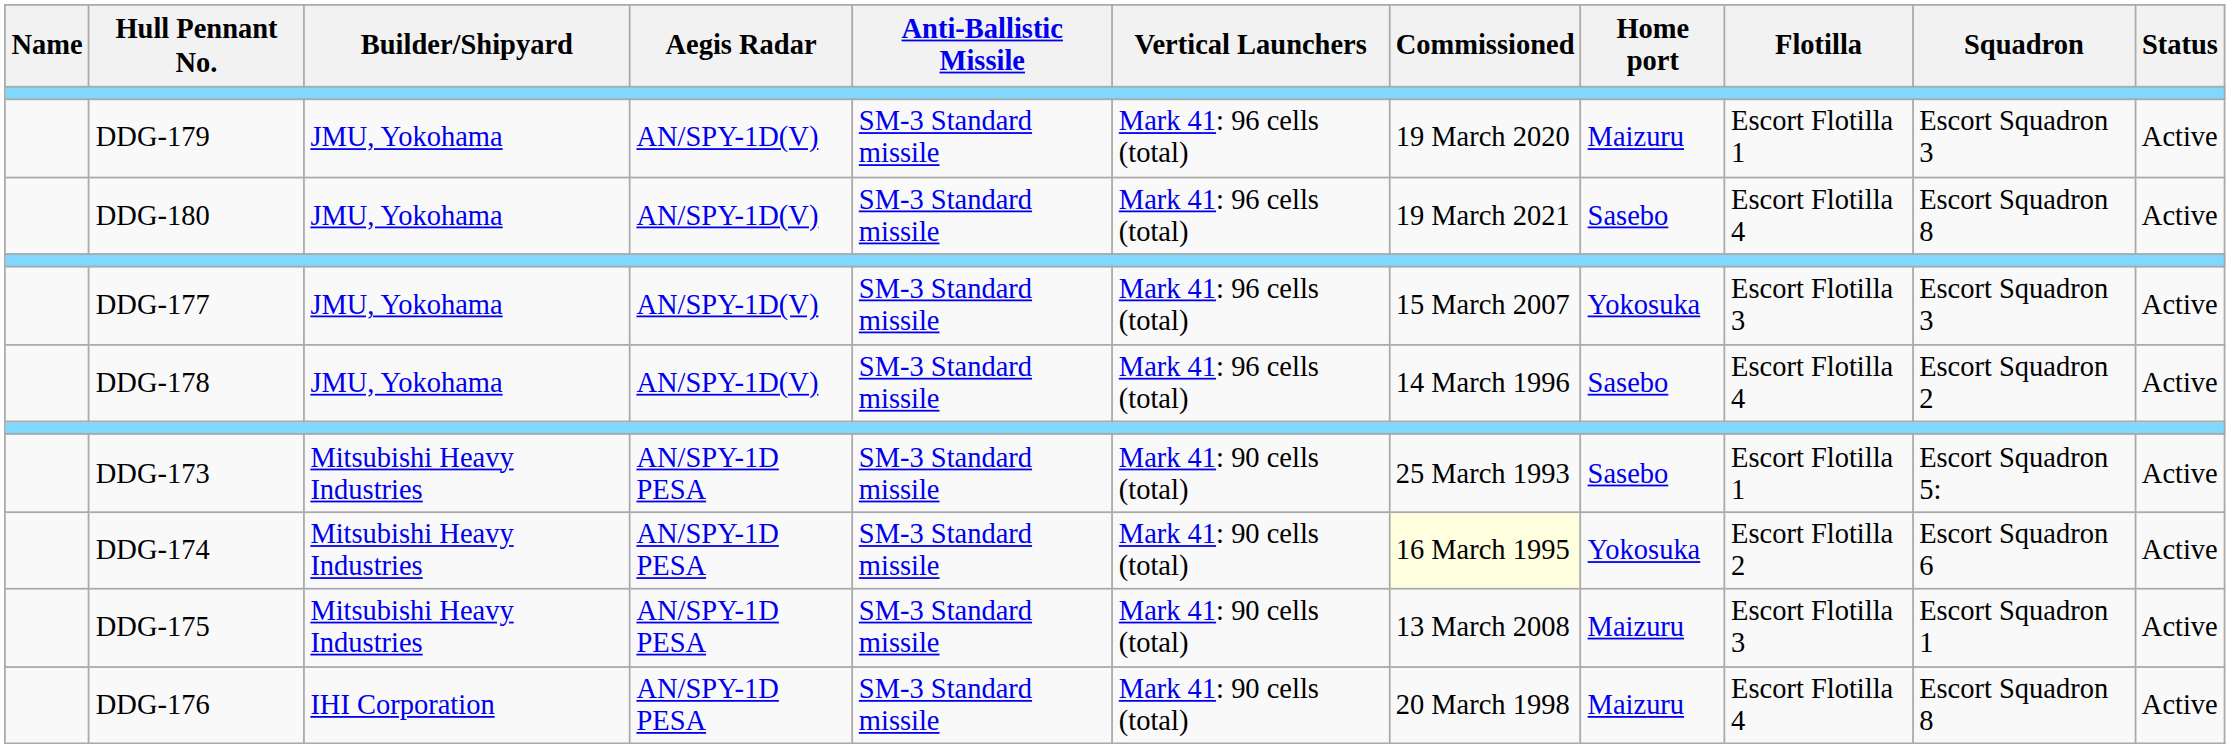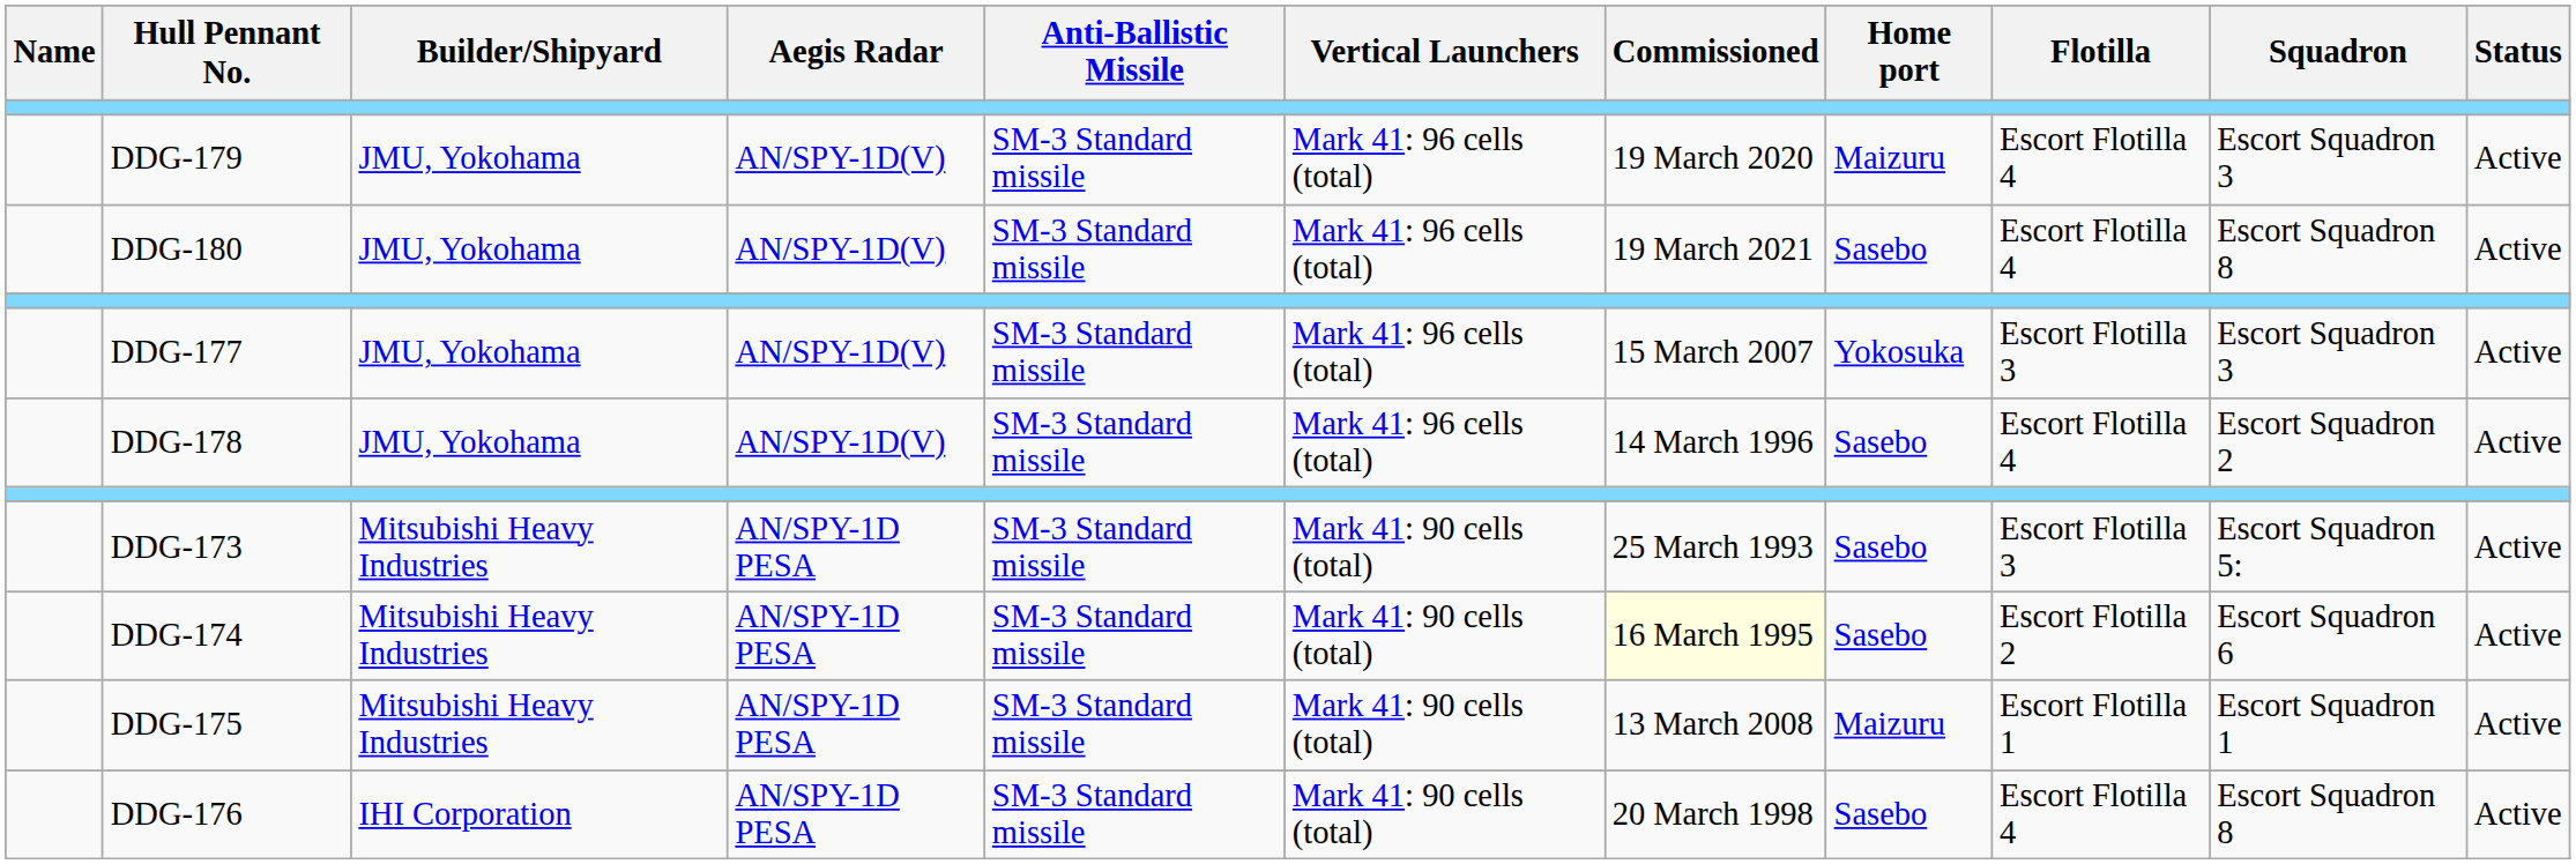DDG-179 | Flotilla: Escort Flotilla 1 -> Escort Flotilla 4
DDG-173 | Flotilla: Escort Flotilla 1 -> Escort Flotilla 3
DDG-174 | Home port: Yokosuka -> Sasebo
DDG-175 | Flotilla: Escort Flotilla 3 -> Escort Flotilla 1
DDG-176 | Home port: Maizuru -> Sasebo
